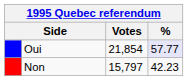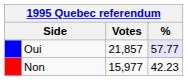Oui | Votes: 21,854 -> 21,857
Non | Votes: 15,797 -> 15,977
